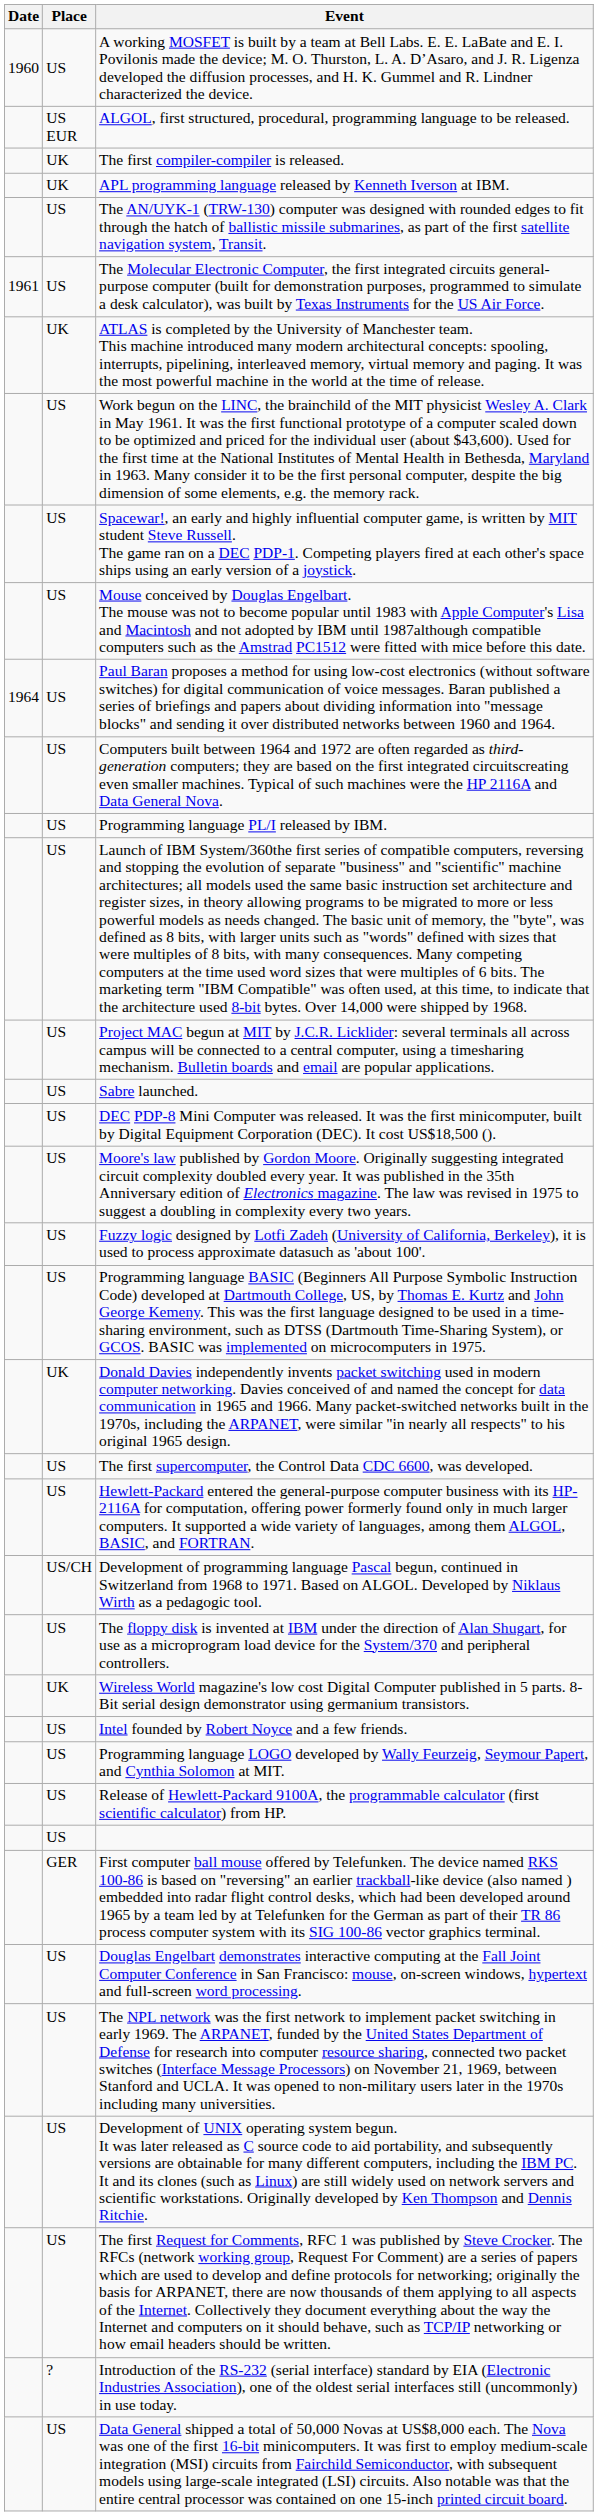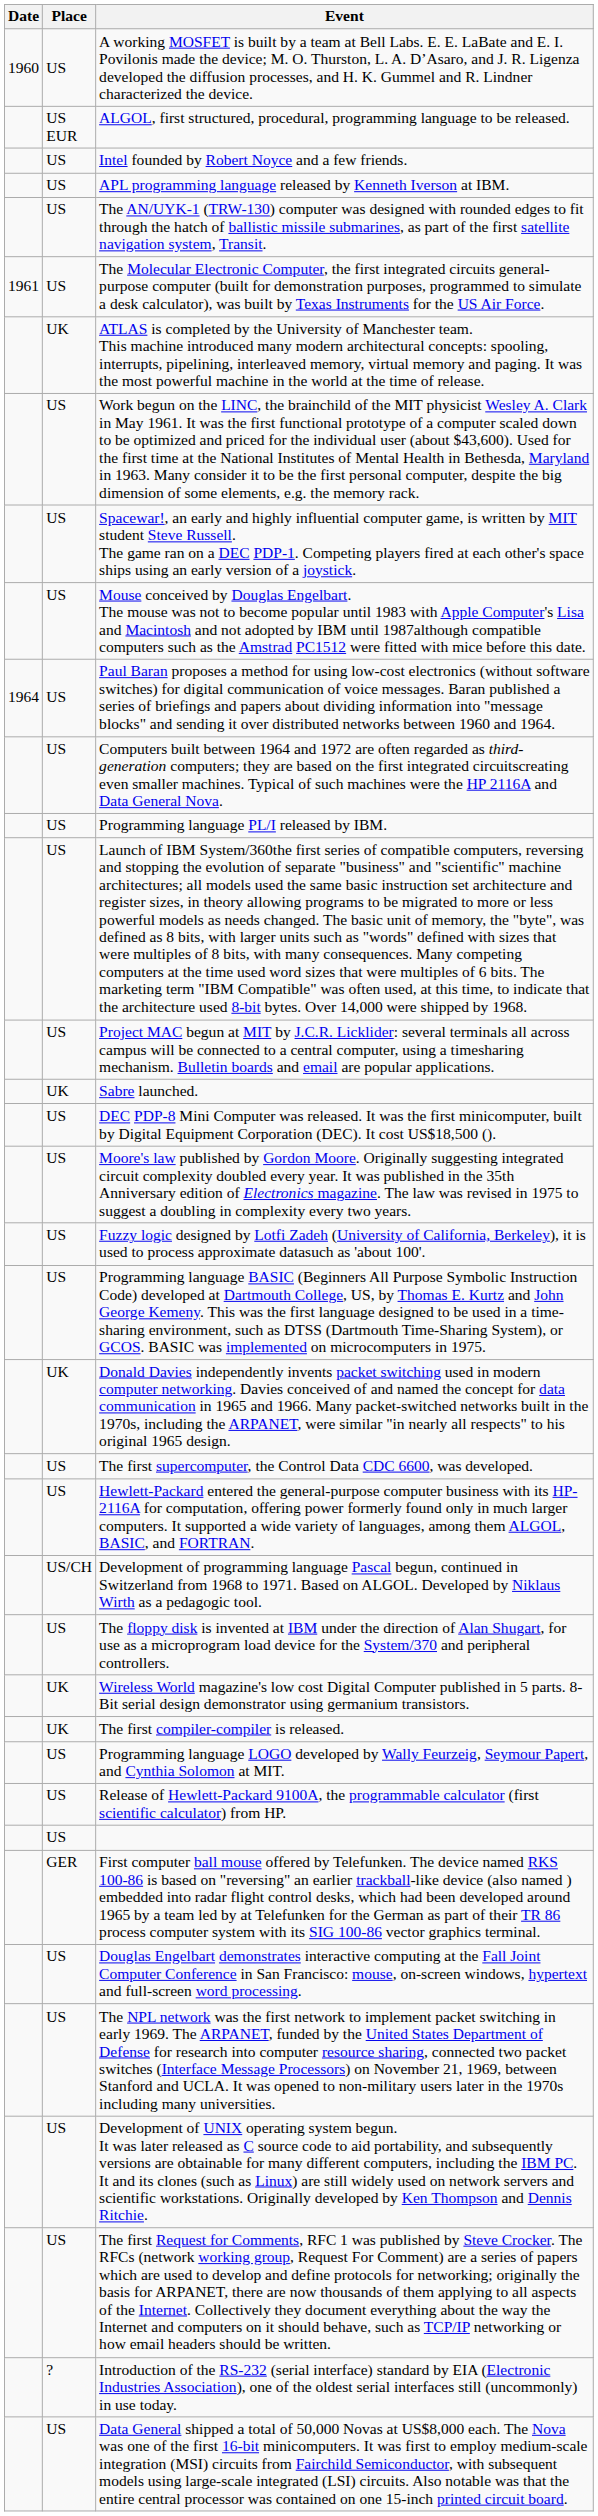rows swapped: The first compiler-compiler is released. <-> Intel founded by Robert Noyce and a few friends.
APL programming language released by Kenneth Iverson at IBM. | Place: UK -> US
Sabre launched. | Place: US -> UK
